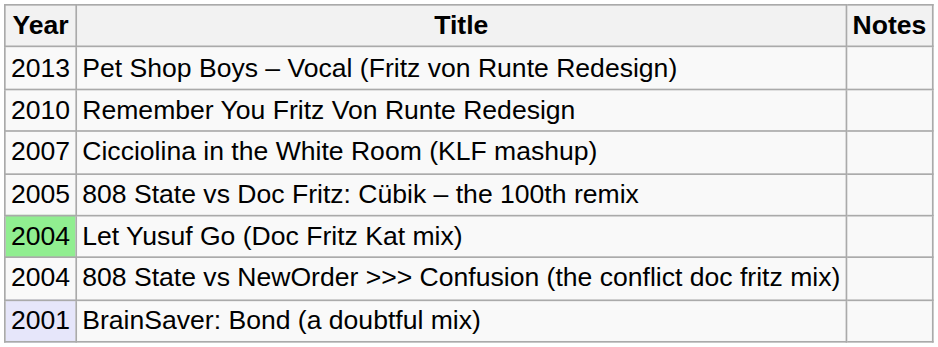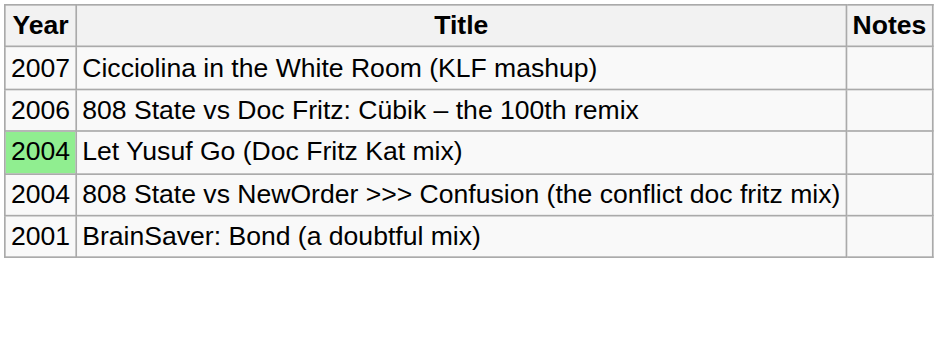- row: 2013 | Pet Shop Boys – Vocal (Fritz von Runte Redesign)
- row: 2010 | Remember You Fritz Von Runte Redesign
808 State vs Doc Fritz: Cübik – the 100th remix | Year: 2005 -> 2006
BrainSaver: Bond (a doubtful mix) | Year: lavender background -> no background
